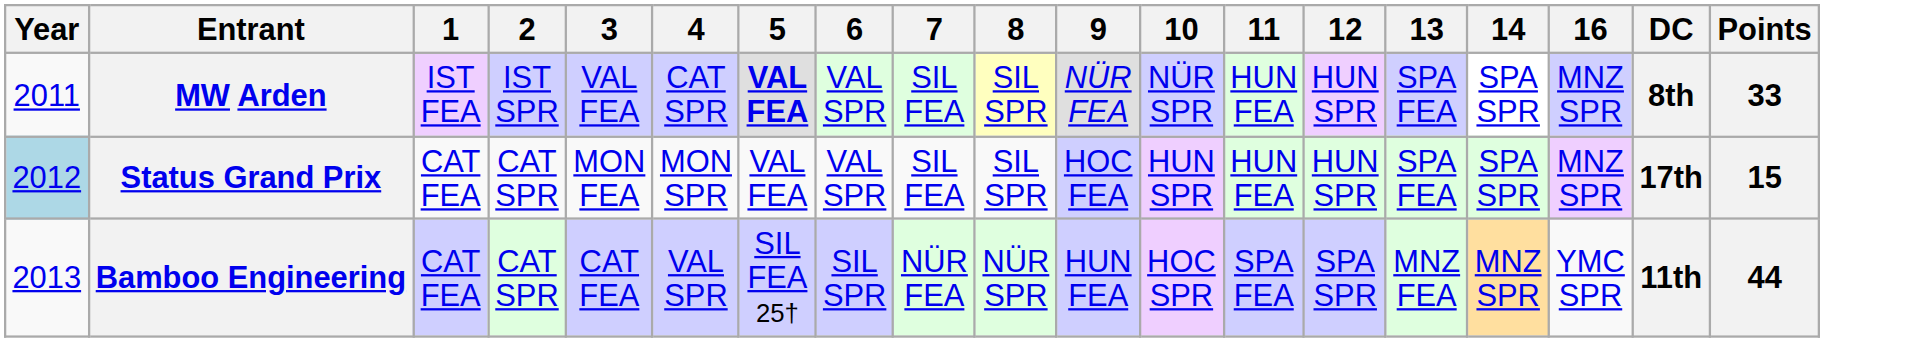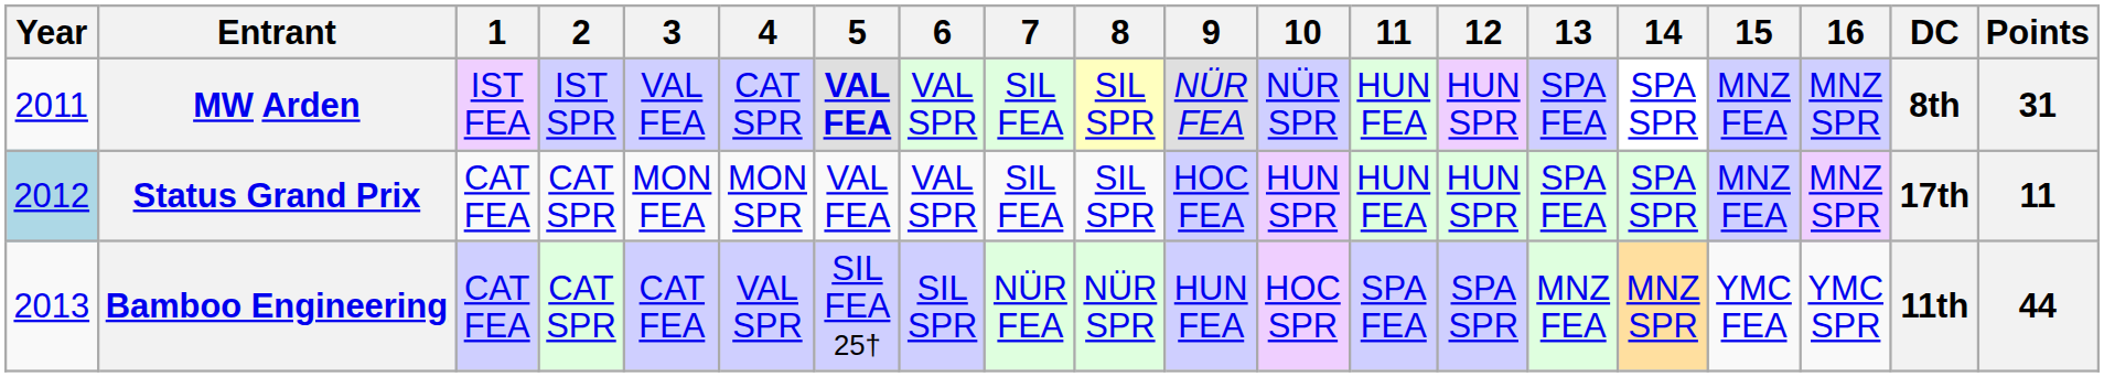+ column: 15 | MNZ FEA | MNZ FEA | YMC FEA
MW Arden | Points: 33 -> 31
Status Grand Prix | Points: 15 -> 11
